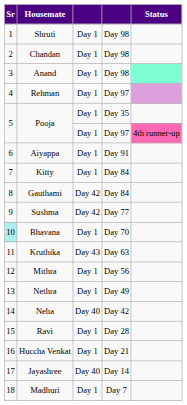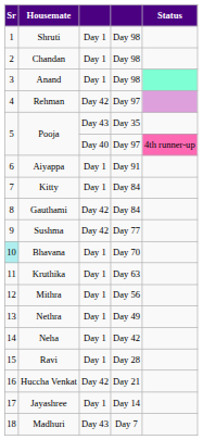Rehman | column 3: Day 1 -> Day 42
Pooja / Day 35 | column 3: Day 1 -> Day 43
Pooja / Day 97 | column 3: Day 1 -> Day 40
Kruthika | column 3: Day 43 -> Day 1
Neha | column 3: Day 40 -> Day 1
Huccha Venkat | column 3: Day 1 -> Day 42
Jayashree | column 3: Day 40 -> Day 1
Madhuri | column 3: Day 1 -> Day 43
